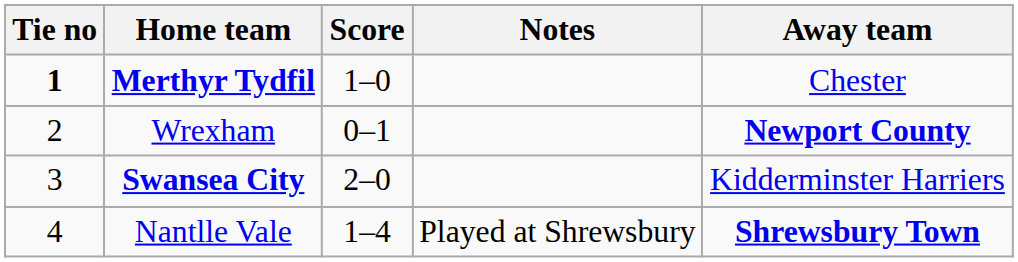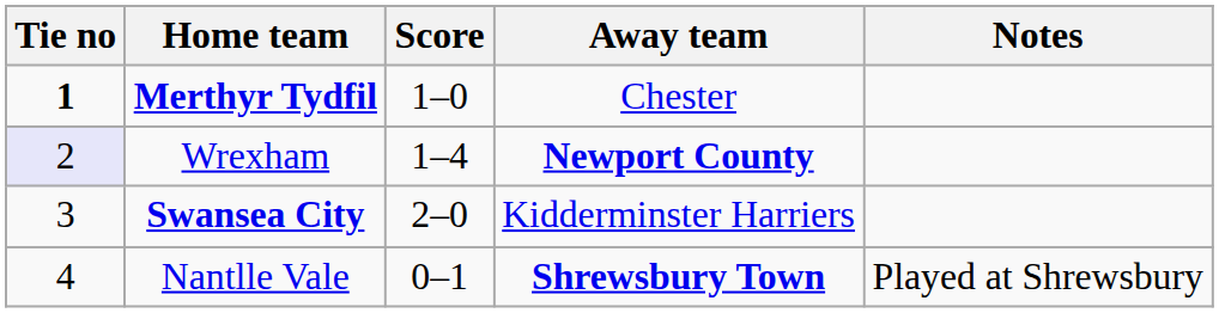columns swapped: Away team <-> Notes
Wrexham | Tie no: no background -> lavender background
Wrexham | Score: 0–1 -> 1–4
Nantlle Vale | Score: 1–4 -> 0–1
